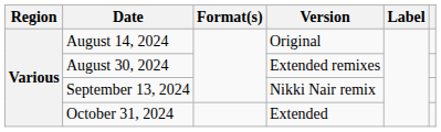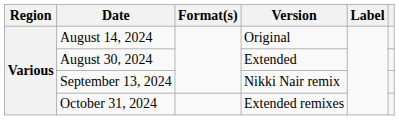August 30, 2024 | Version: Extended remixes -> Extended
October 31, 2024 | Version: Extended -> Extended remixes
